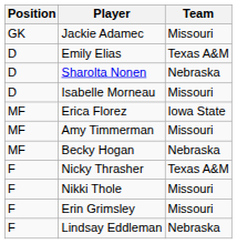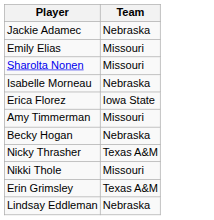- column: Position | GK | D | D | D | MF | MF | MF | F | F | F | F
Jackie Adamec | Team: Missouri -> Nebraska
Emily Elias | Team: Texas A&M -> Missouri
Sharolta Nonen | Team: Nebraska -> Missouri
Isabelle Morneau | Team: Missouri -> Nebraska
Erin Grimsley | Team: Missouri -> Texas A&M
